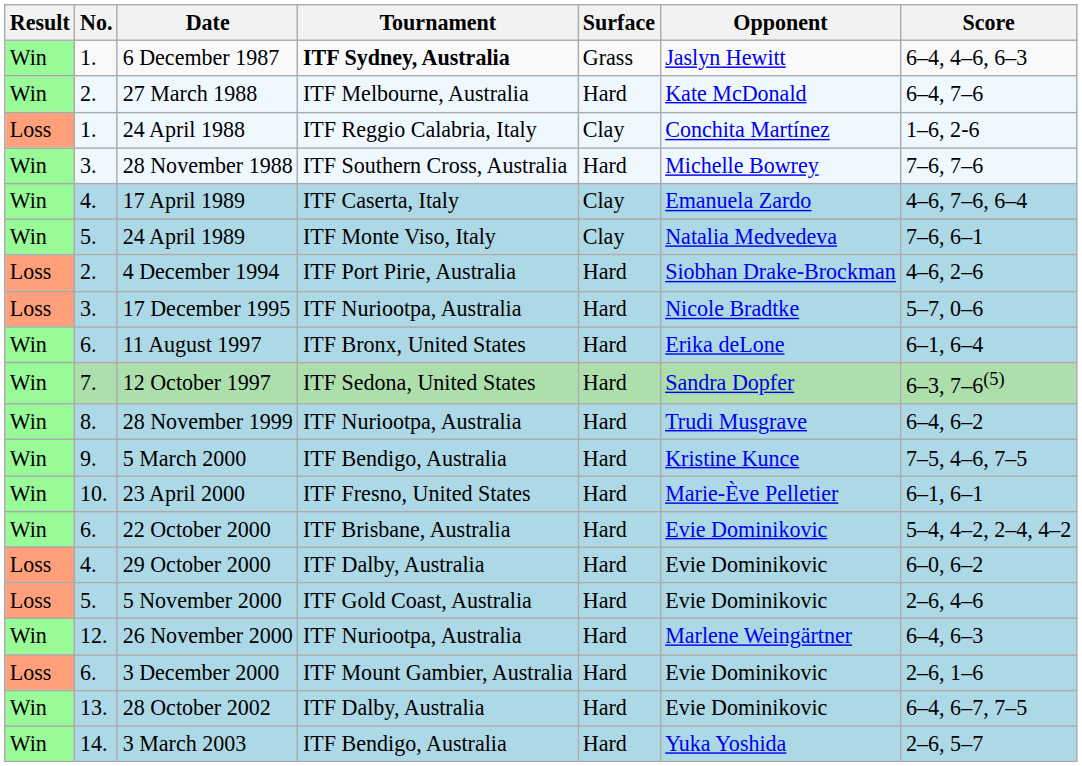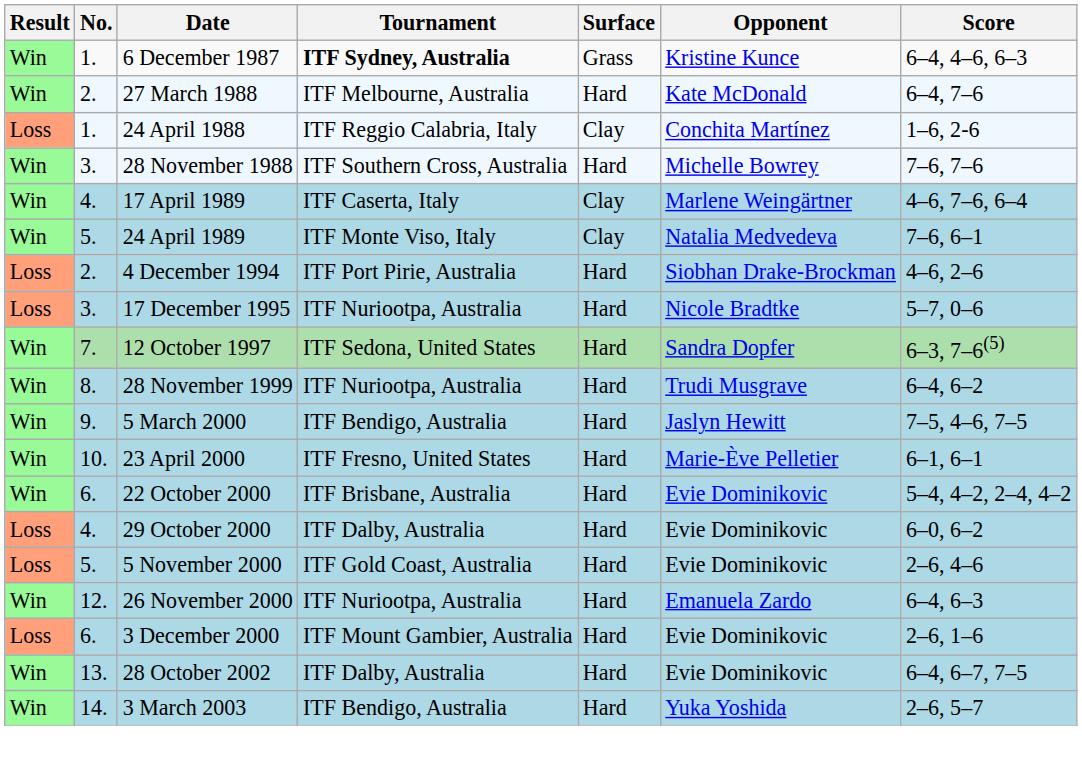6 December 1987 | Opponent: Jaslyn Hewitt -> Kristine Kunce
17 April 1989 | Opponent: Emanuela Zardo -> Marlene Weingärtner
- row: Win | 6. | 11 August 1997 | ITF Bronx, United States | Hard | Erika deLone | 6–1, 6–4
5 March 2000 | Opponent: Kristine Kunce -> Jaslyn Hewitt
26 November 2000 | Opponent: Marlene Weingärtner -> Emanuela Zardo
